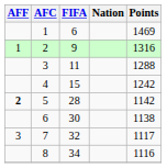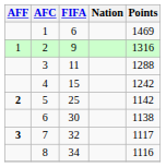5 | FIFA: 28 -> 25
7 | AFF: normal -> bold
